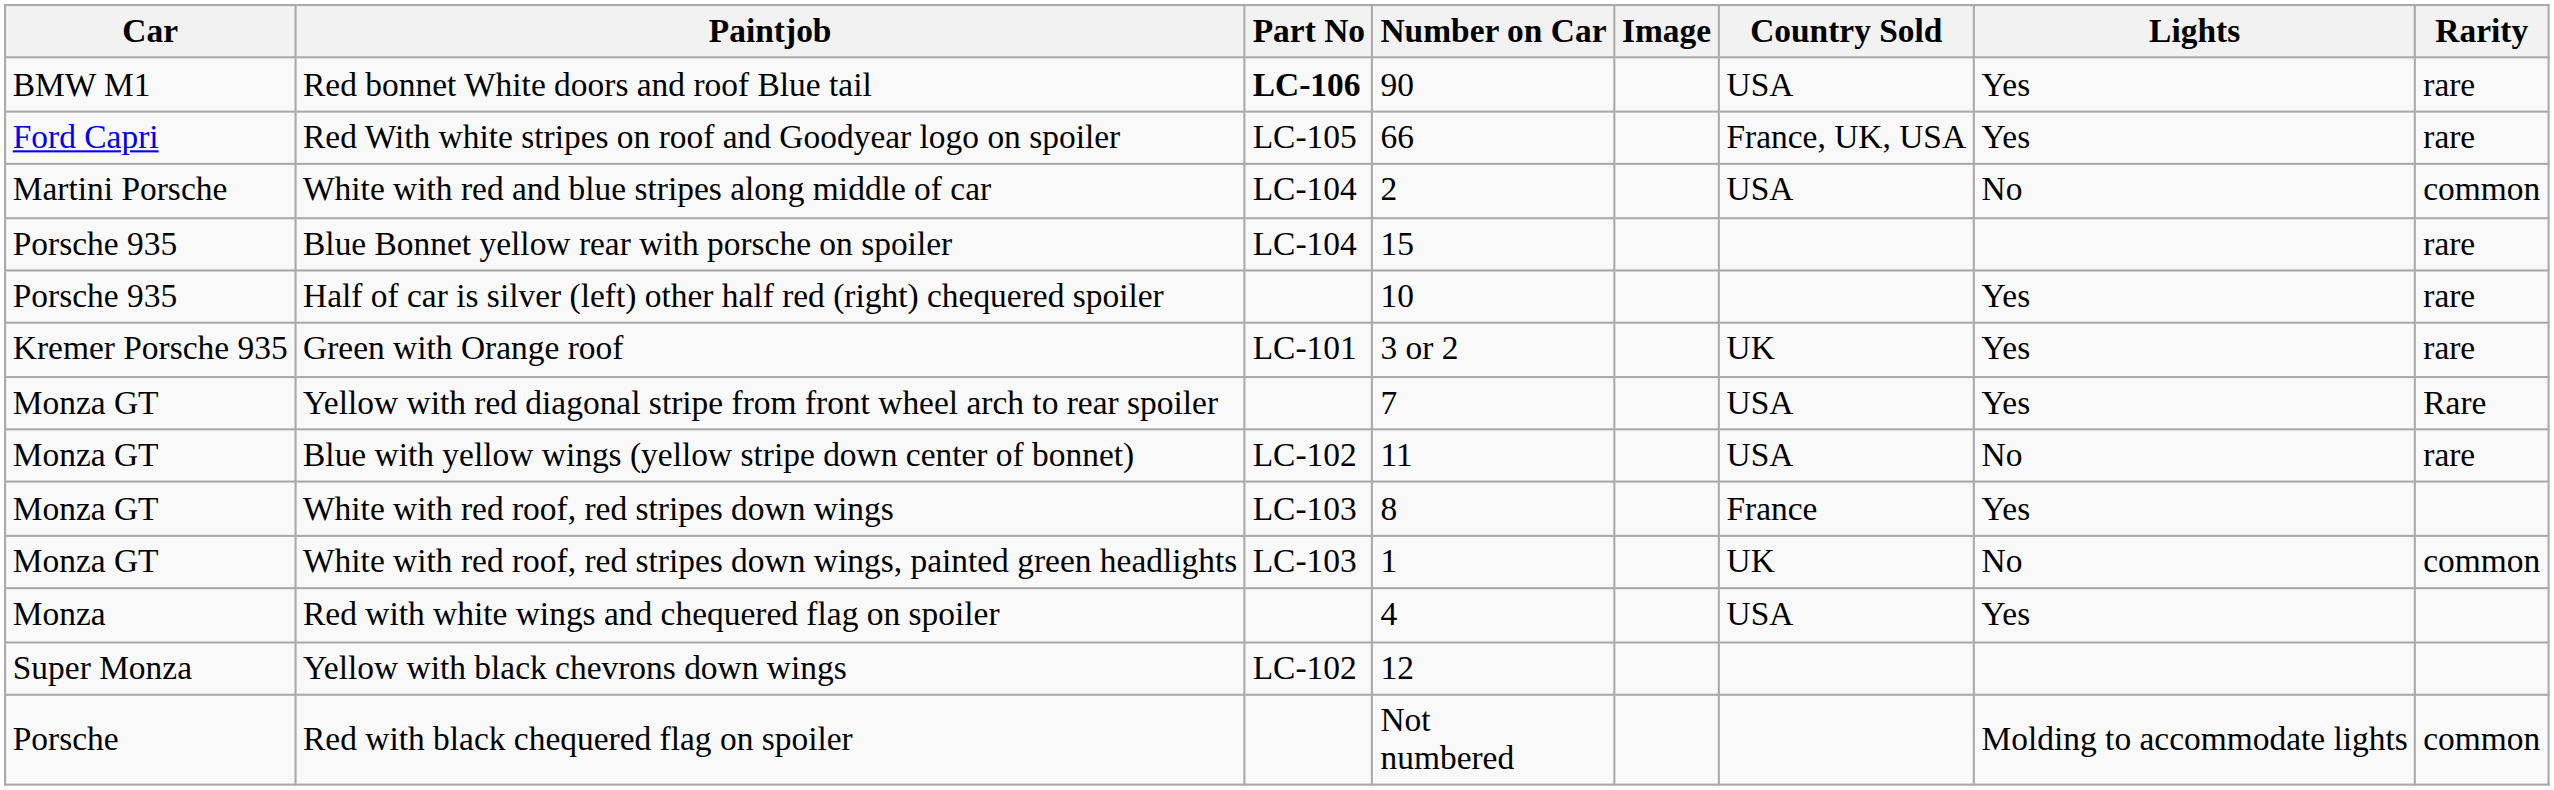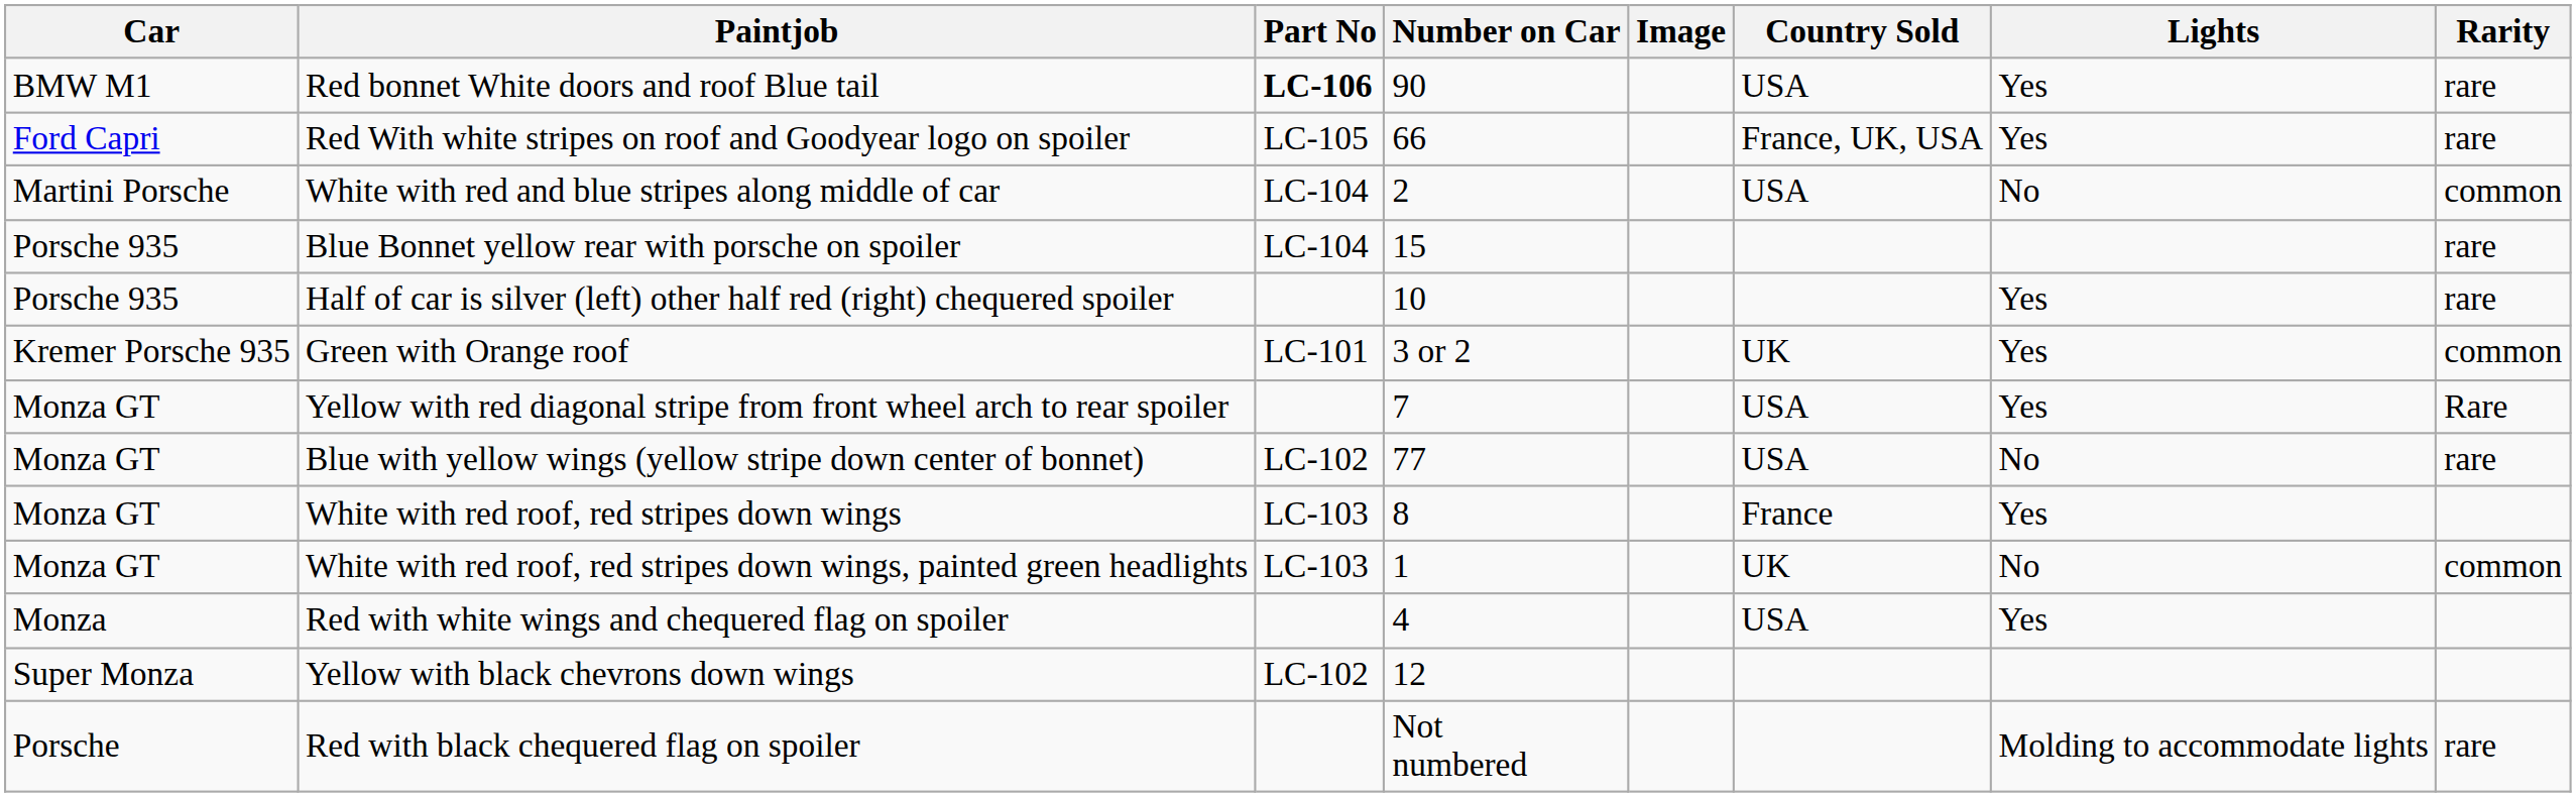Green with Orange roof | Rarity: rare -> common
Blue with yellow wings (yellow stripe down center of bonnet) | Number on Car: 11 -> 77
Red with black chequered flag on spoiler | Rarity: common -> rare
